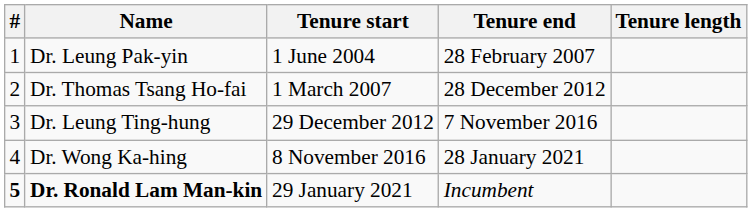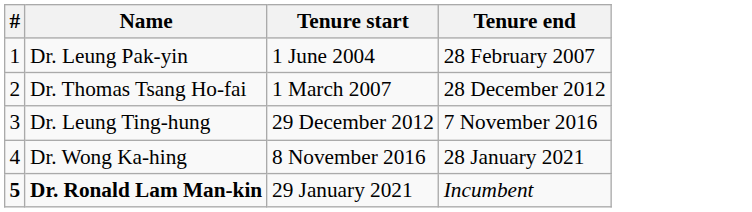- column: Tenure length
